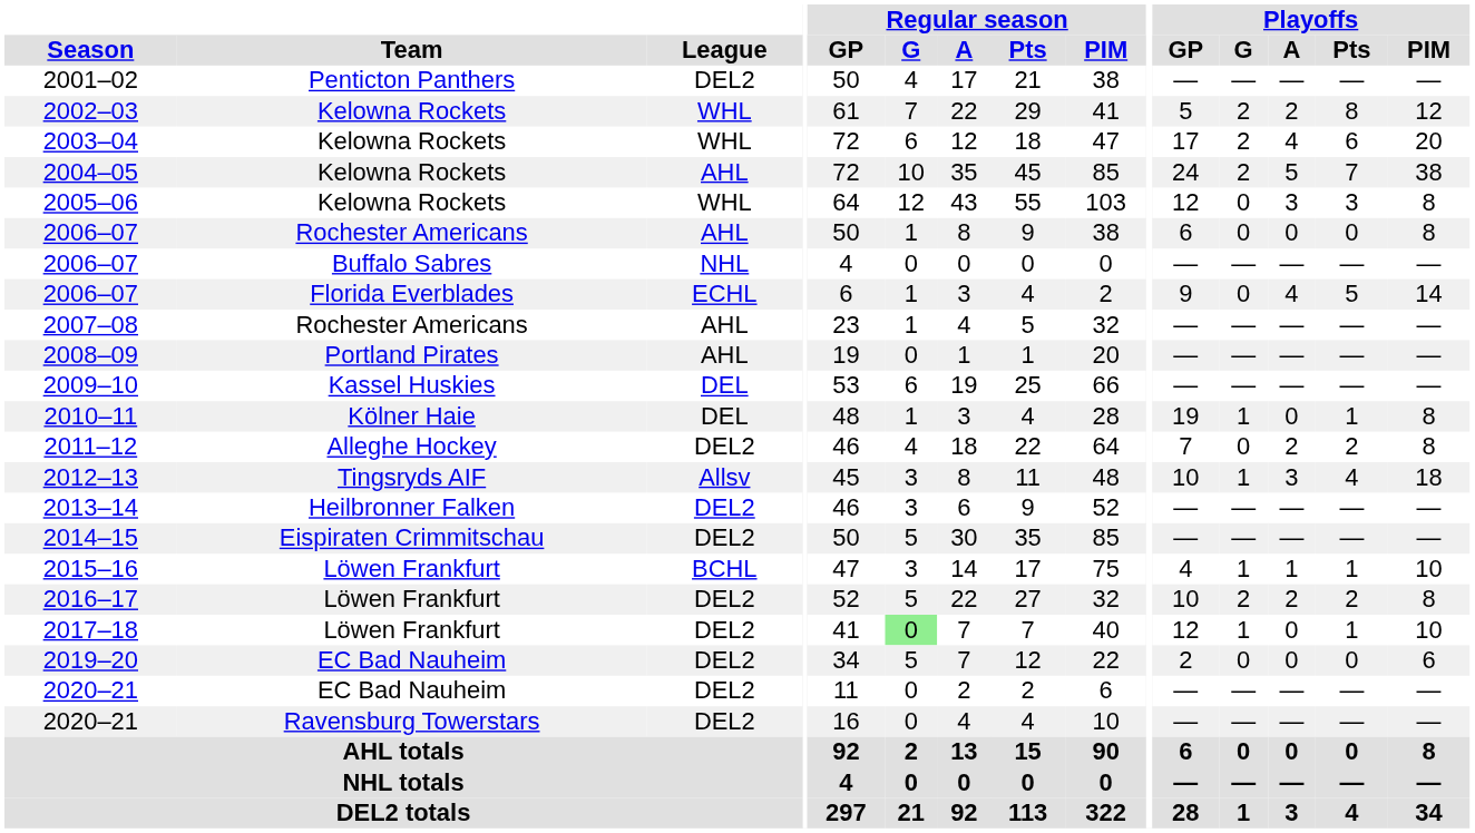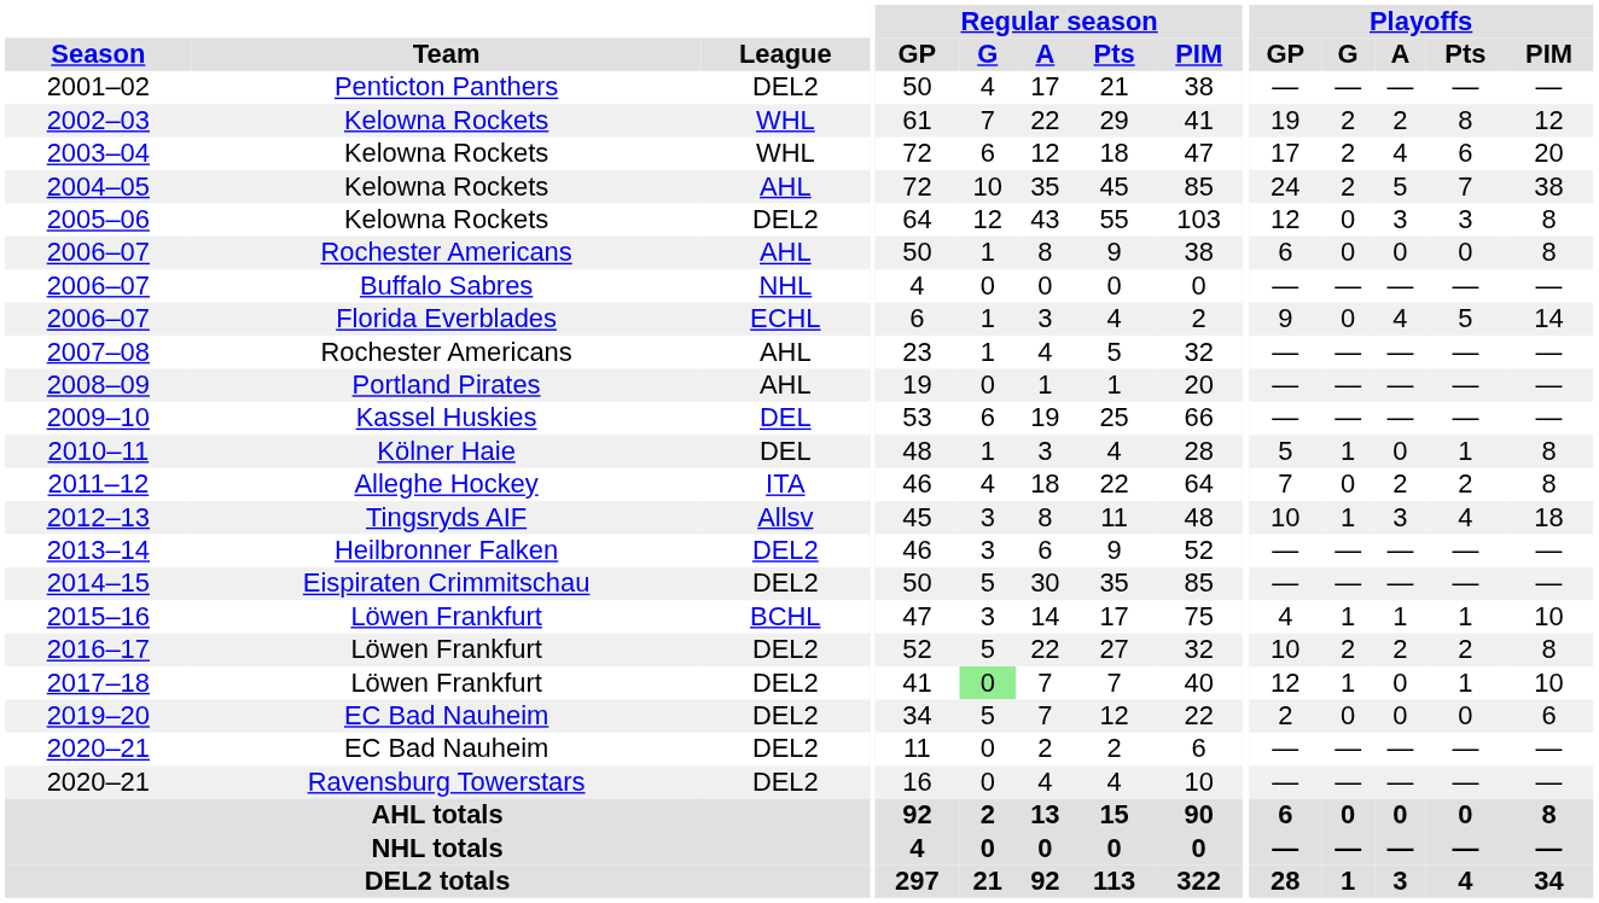2002–03 | Playoffs / GP: 5 -> 19
2005–06 | League: WHL -> DEL2
2010–11 | Playoffs / GP: 19 -> 5
2011–12 | League: DEL2 -> ITA
